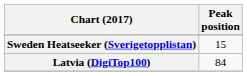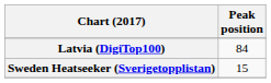rows swapped: Latvia (DigiTop100) <-> Sweden Heatseeker (Sverigetopplistan)
